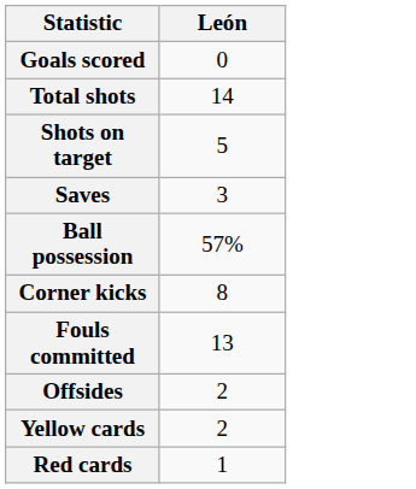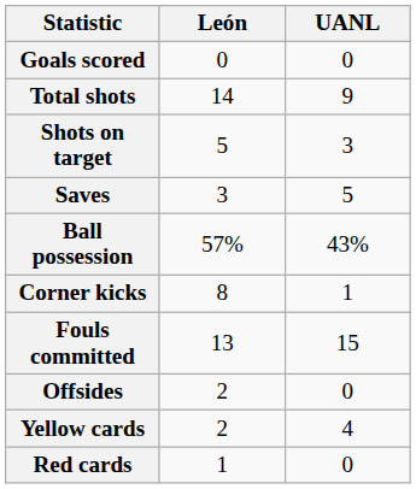+ column: UANL | 0 | 9 | 3 | 5 | 43% | 1 | 15 | 0 | 4 | 0
